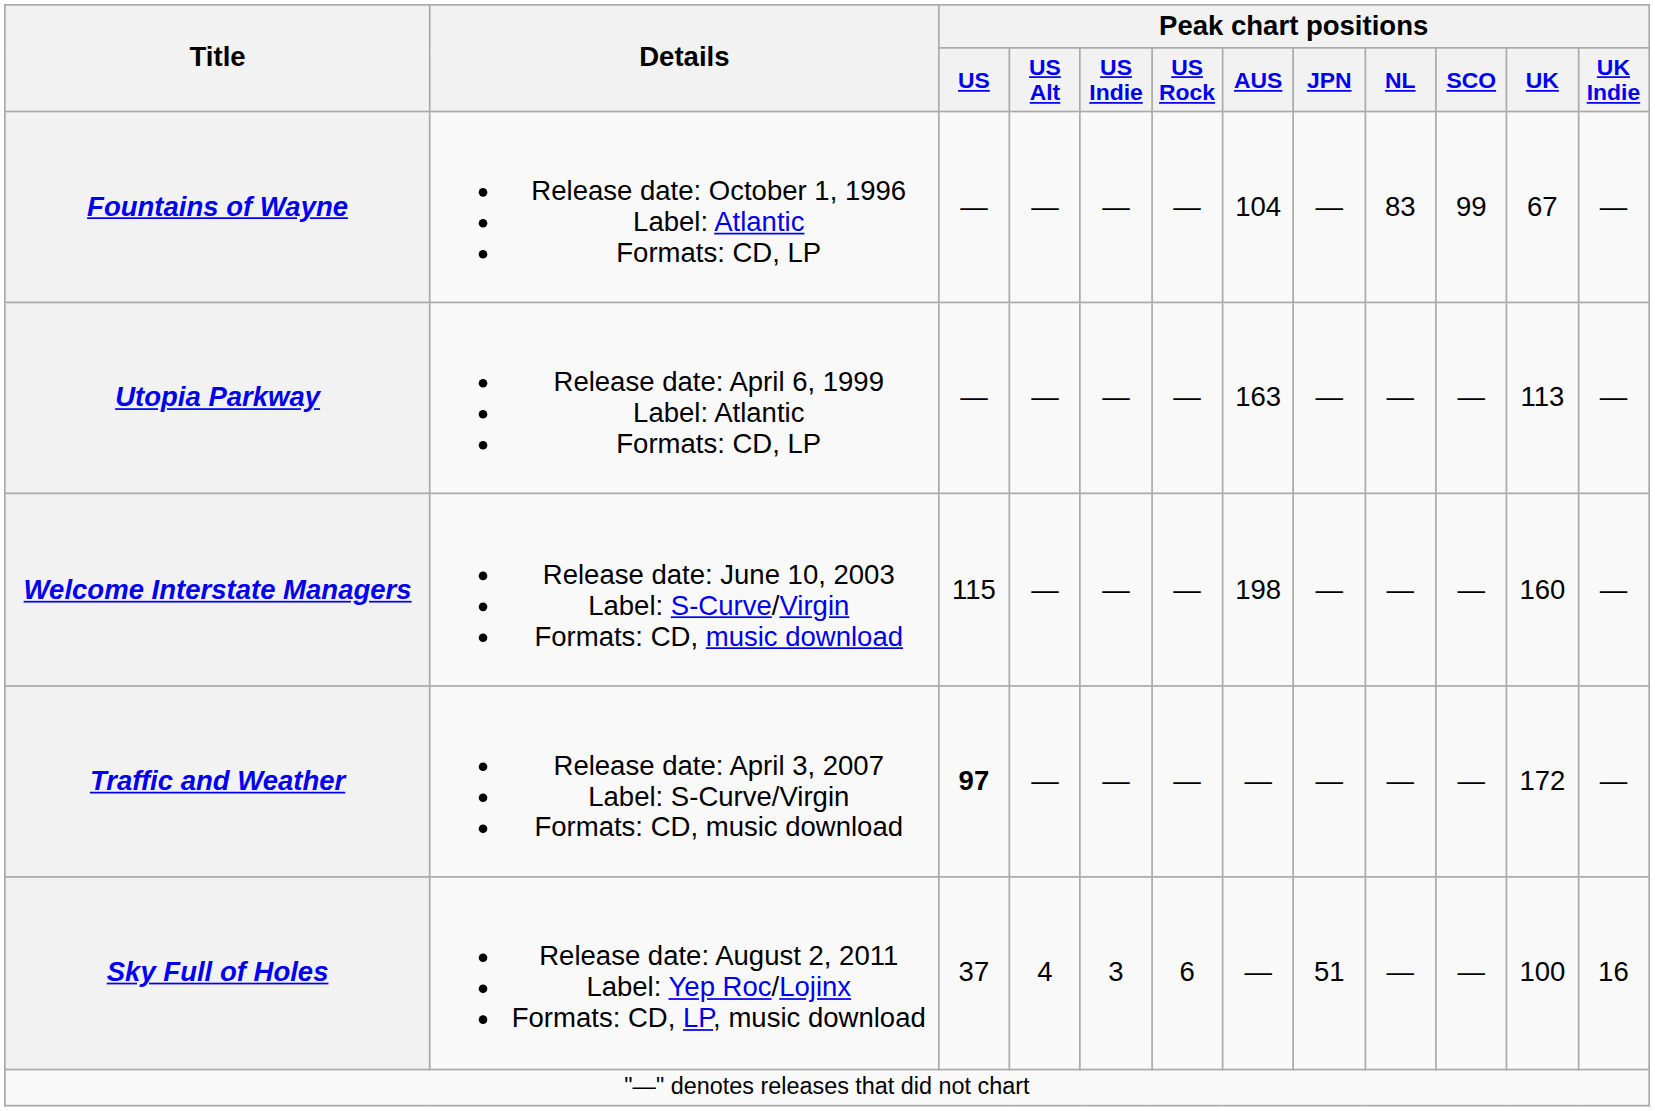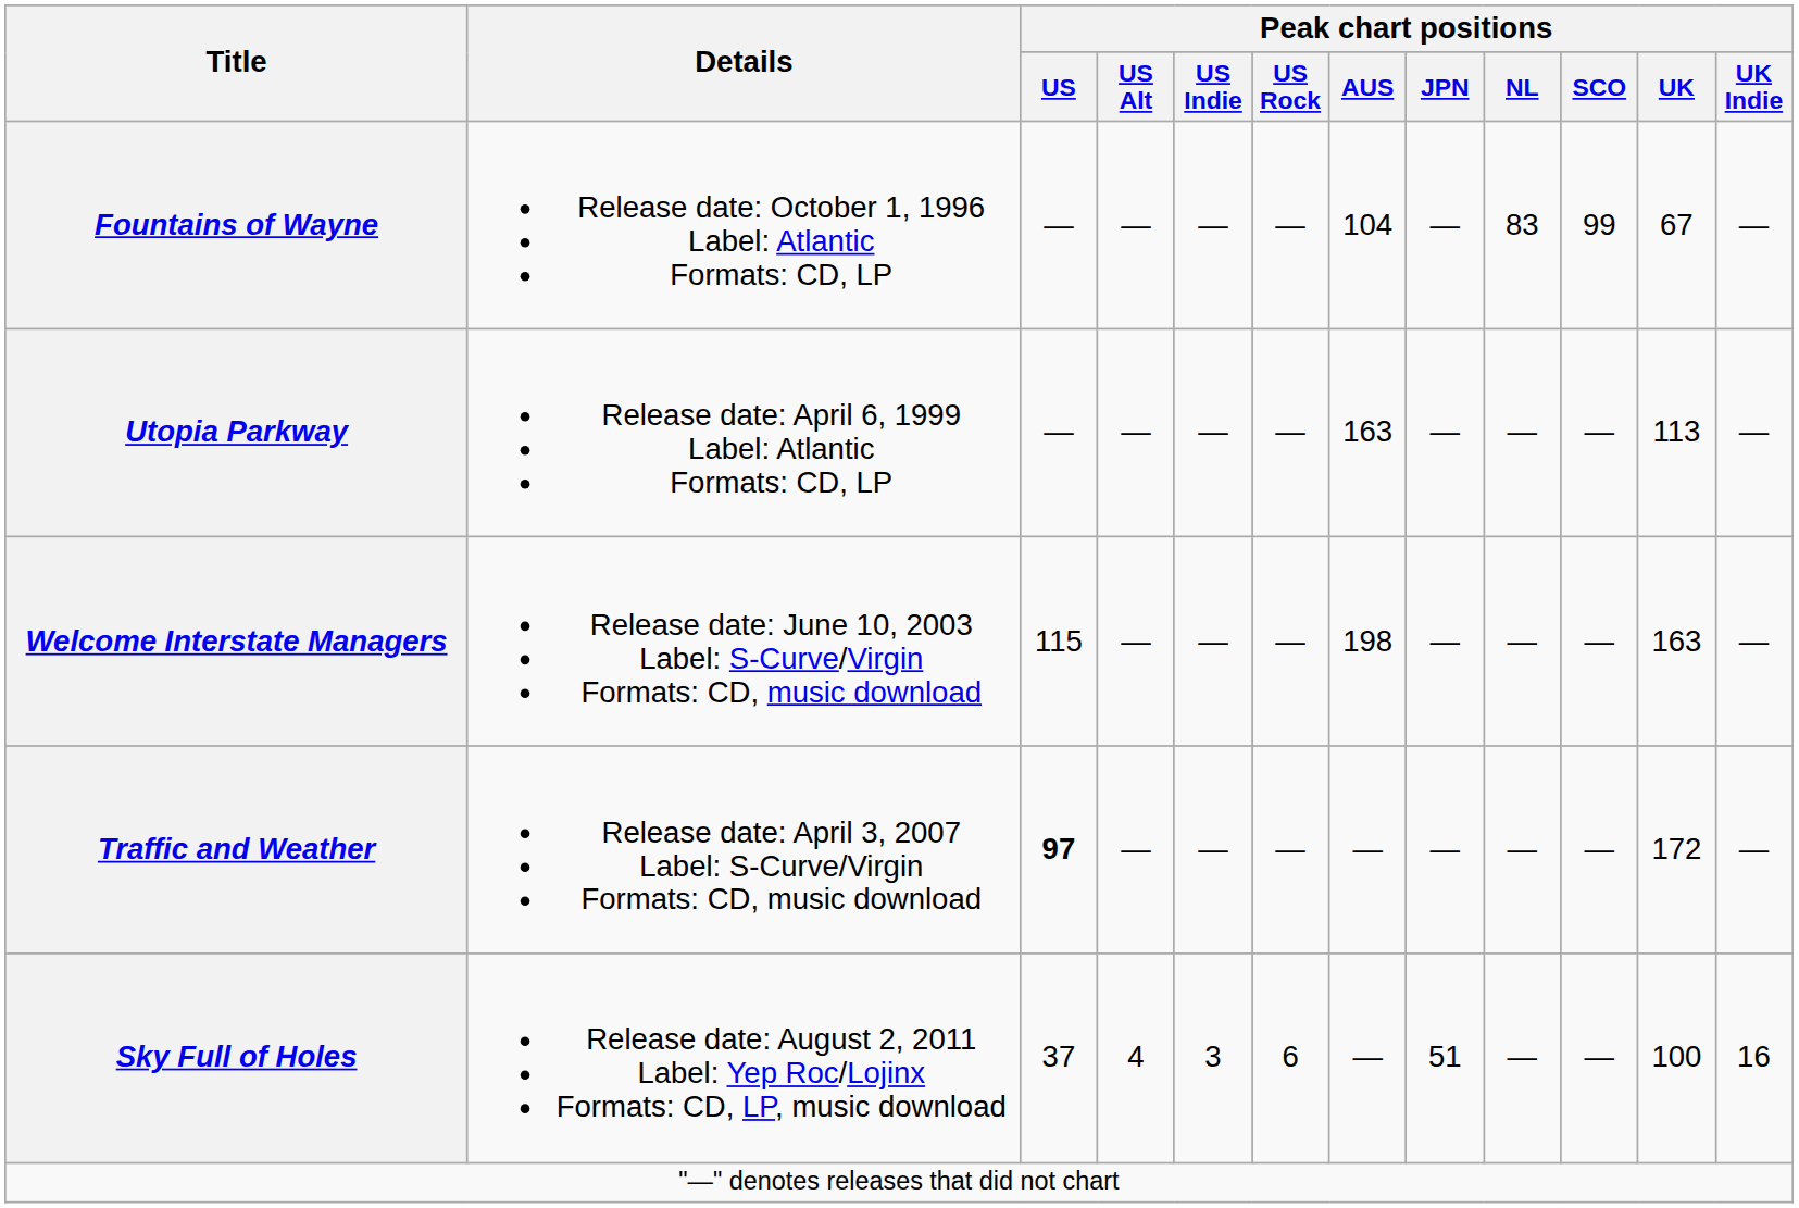Welcome Interstate Managers | Peak chart positions / UK: 160 -> 163
